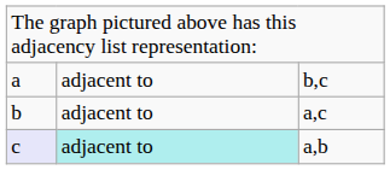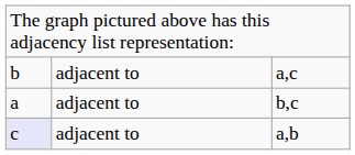rows swapped: b,c <-> a,c
a,b | column 2: paleturquoise background -> no background
